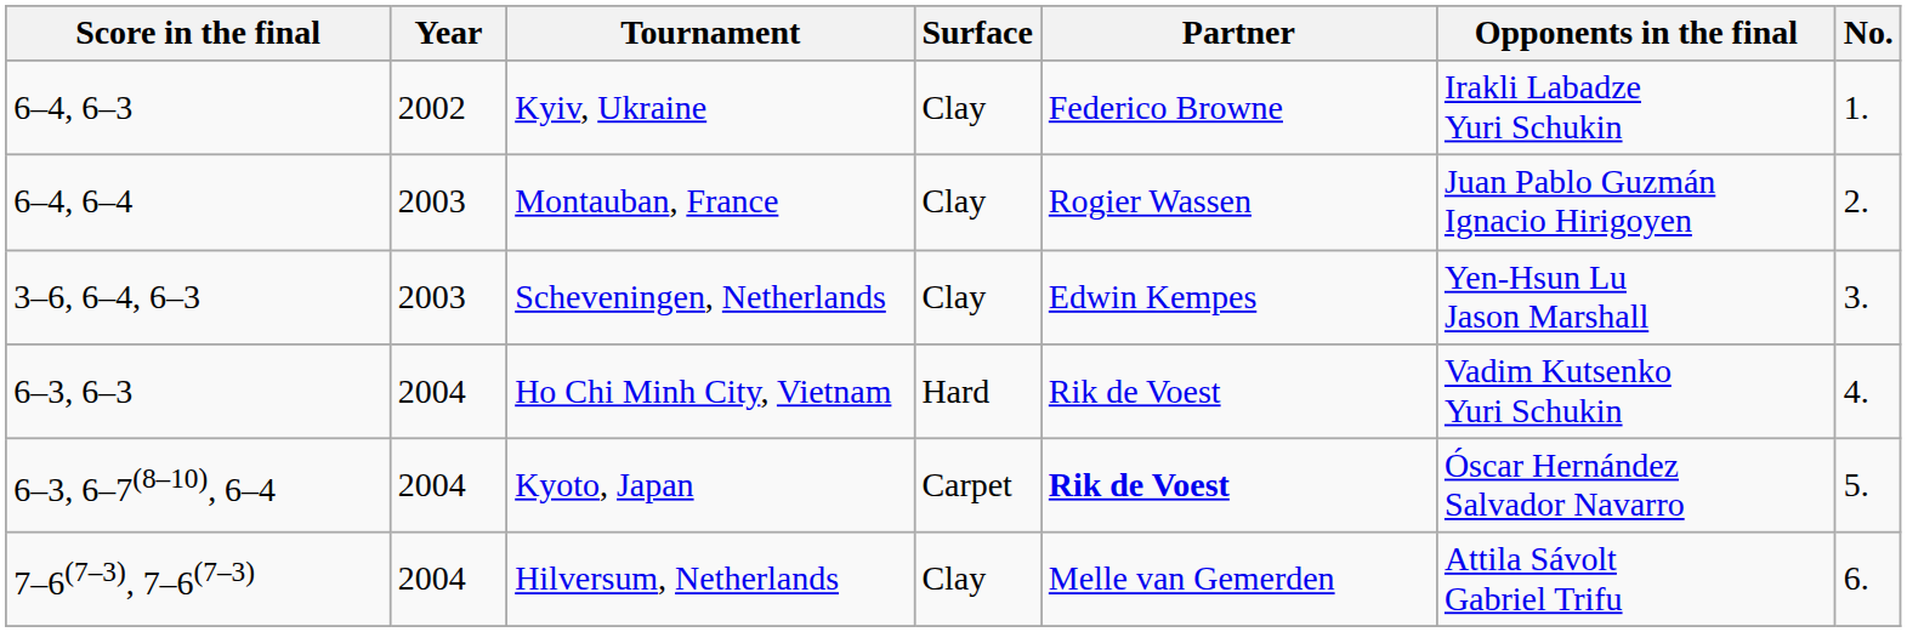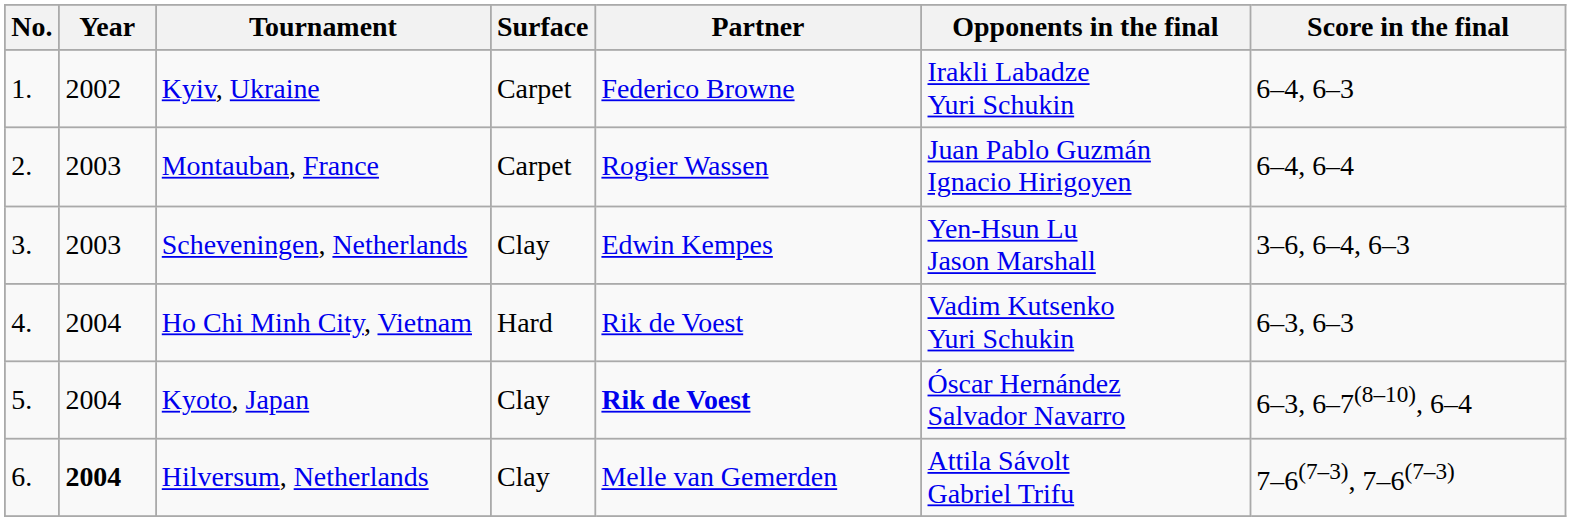columns swapped: No. <-> Score in the final
Kyiv, Ukraine | Surface: Clay -> Carpet
Montauban, France | Surface: Clay -> Carpet
Kyoto, Japan | Surface: Carpet -> Clay
Hilversum, Netherlands | Year: normal -> bold
